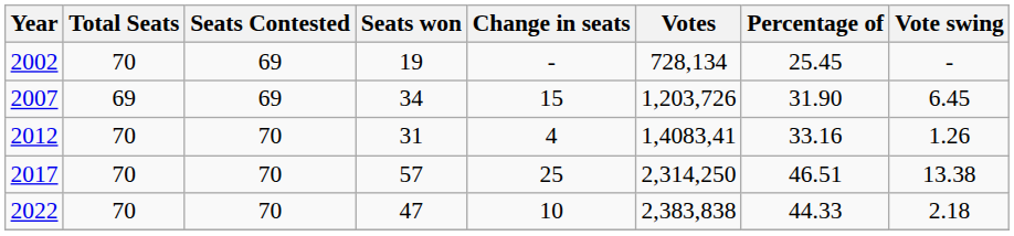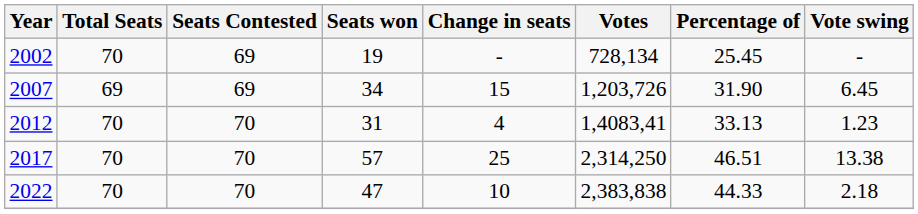2012 | Percentage of: 33.16 -> 33.13
2012 | Vote swing: 1.26 -> 1.23
